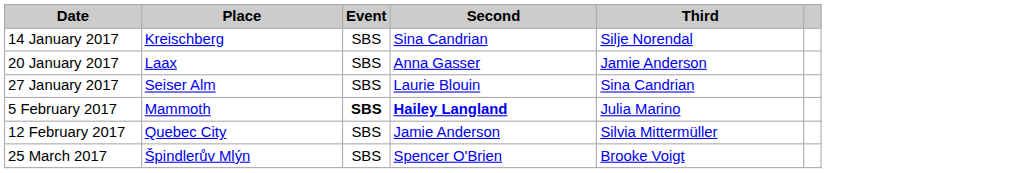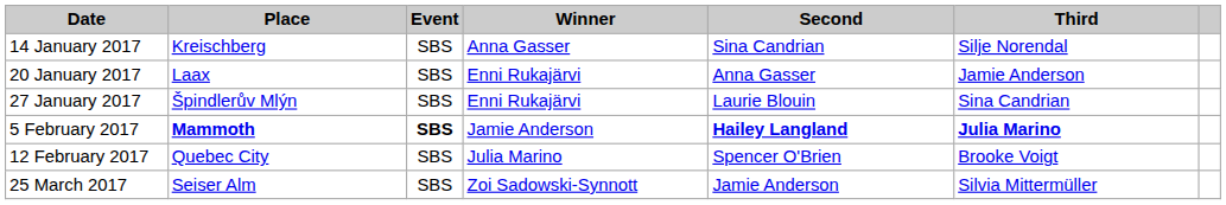+ column: Winner | Anna Gasser | Enni Rukajärvi | Enni Rukajärvi | Jamie Anderson | Julia Marino | Zoi Sadowski-Synnott
27 January 2017 | Place: Seiser Alm -> Špindlerův Mlýn
5 February 2017 | Place: normal -> bold
5 February 2017 | Third: normal -> bold
12 February 2017 | Second: Jamie Anderson -> Spencer O'Brien
12 February 2017 | Third: Silvia Mittermüller -> Brooke Voigt
25 March 2017 | Place: Špindlerův Mlýn -> Seiser Alm
25 March 2017 | Second: Spencer O'Brien -> Jamie Anderson
25 March 2017 | Third: Brooke Voigt -> Silvia Mittermüller
